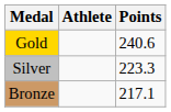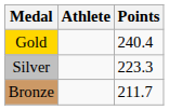Gold | Points: 240.6 -> 240.4
Bronze | Points: 217.1 -> 211.7
